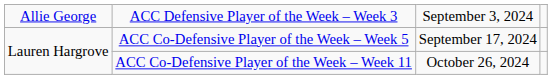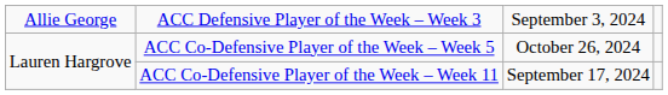ACC Co-Defensive Player of the Week – Week 5 | column 3: September 17, 2024 -> October 26, 2024
ACC Co-Defensive Player of the Week – Week 11 | column 3: October 26, 2024 -> September 17, 2024
